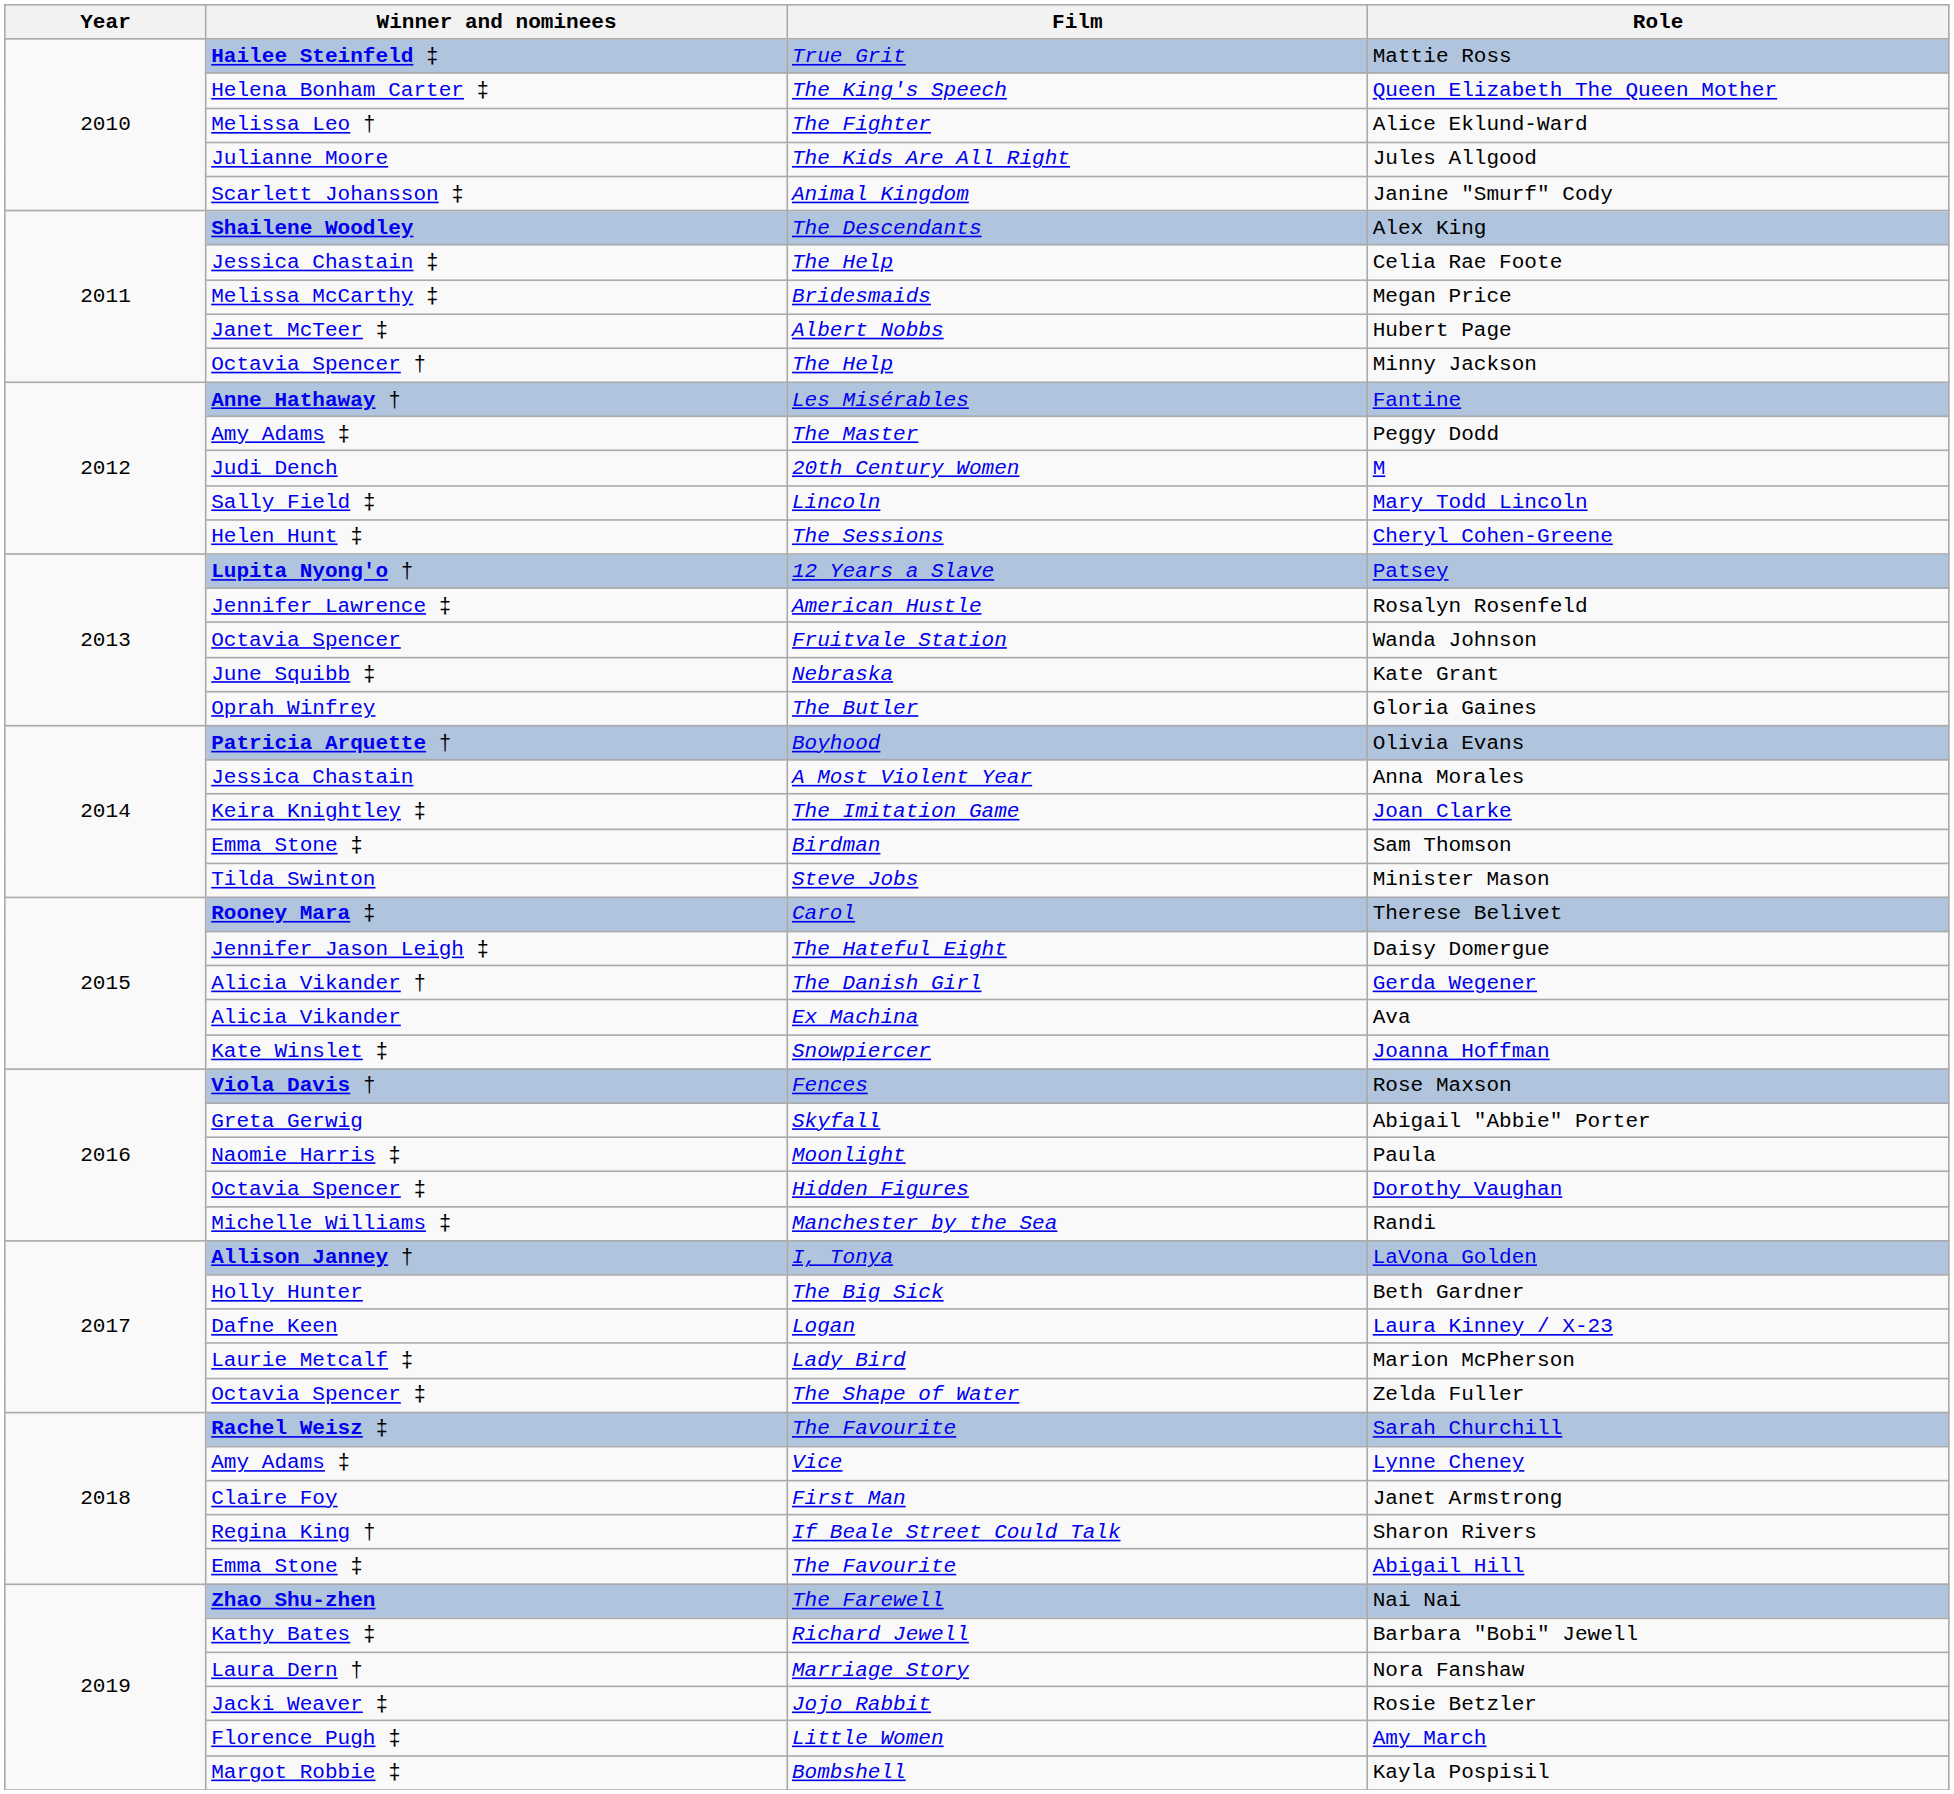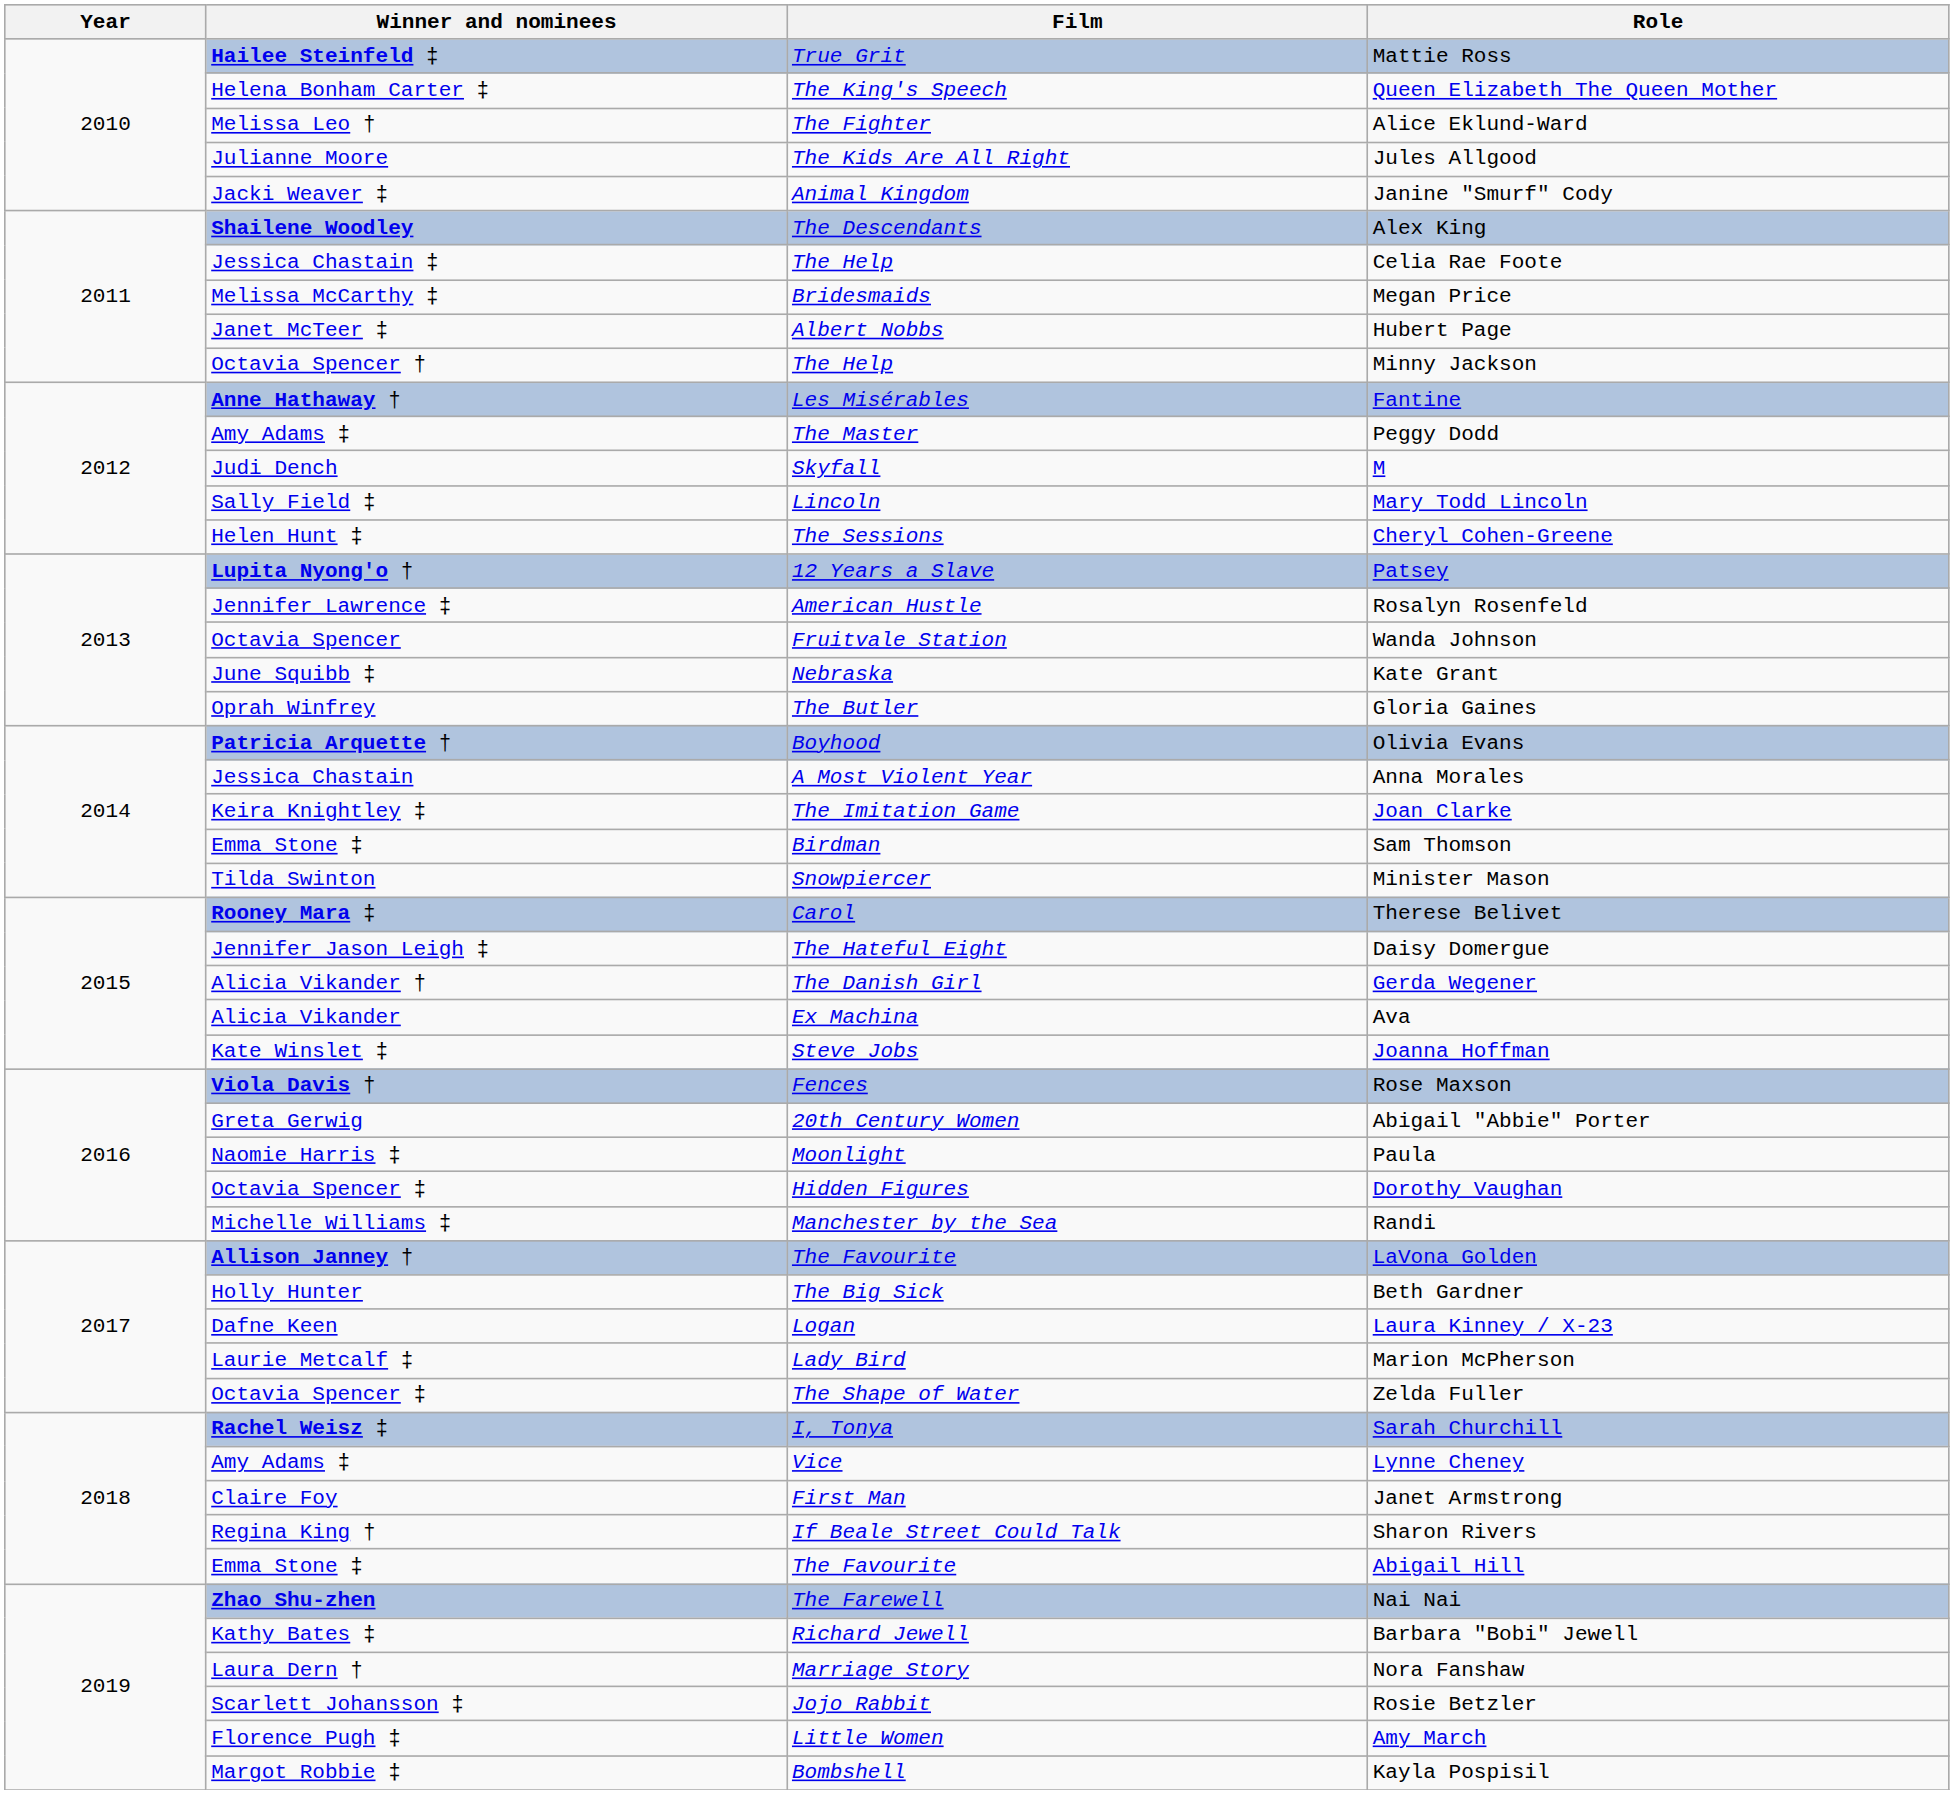Janine "Smurf" Cody | Winner and nominees: Scarlett Johansson ‡ -> Jacki Weaver ‡
M | Film: 20th Century Women -> Skyfall
Minister Mason | Film: Steve Jobs -> Snowpiercer
Joanna Hoffman | Film: Snowpiercer -> Steve Jobs
Abigail "Abbie" Porter | Film: Skyfall -> 20th Century Women
LaVona Golden | Film: I, Tonya -> The Favourite
Sarah Churchill | Film: The Favourite -> I, Tonya
Rosie Betzler | Winner and nominees: Jacki Weaver ‡ -> Scarlett Johansson ‡
